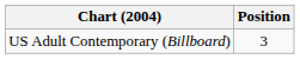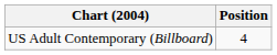US Adult Contemporary (Billboard) | Position: 3 -> 4
